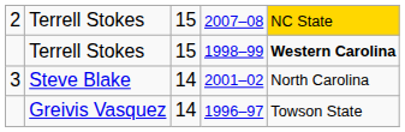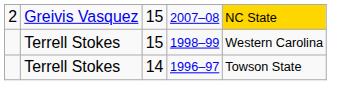2007–08 | column 2: Terrell Stokes -> Greivis Vasquez
1998–99 | column 5: bold -> normal
- row: 3 | Steve Blake | 14 | 2001–02 | North Carolina
1996–97 | column 2: Greivis Vasquez -> Terrell Stokes
